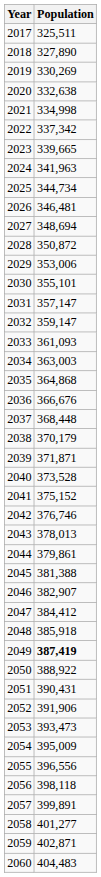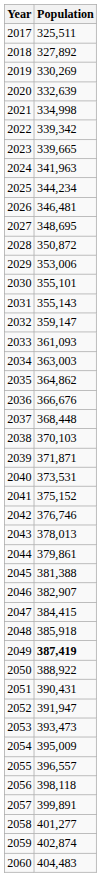2018 | Population: 327,890 -> 327,892
2020 | Population: 332,638 -> 332,639
2022 | Population: 337,342 -> 339,342
2025 | Population: 344,734 -> 344,234
2027 | Population: 348,694 -> 348,695
2031 | Population: 357,147 -> 355,143
2035 | Population: 364,868 -> 364,862
2038 | Population: 370,179 -> 370,103
2040 | Population: 373,528 -> 373,531
2047 | Population: 384,412 -> 384,415
2052 | Population: 391,906 -> 391,947
2055 | Population: 396,556 -> 396,557
2059 | Population: 402,871 -> 402,874
